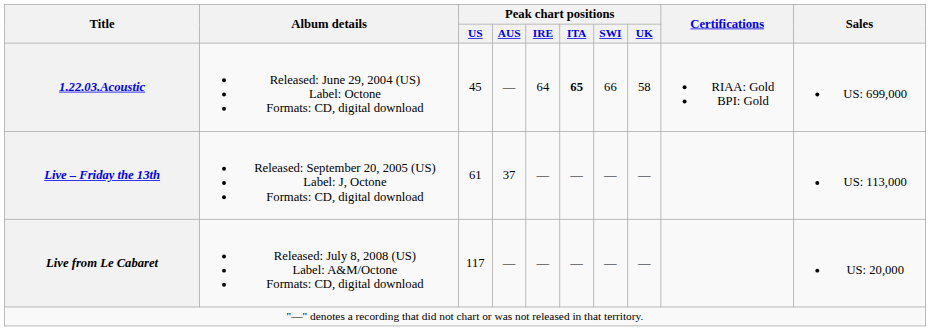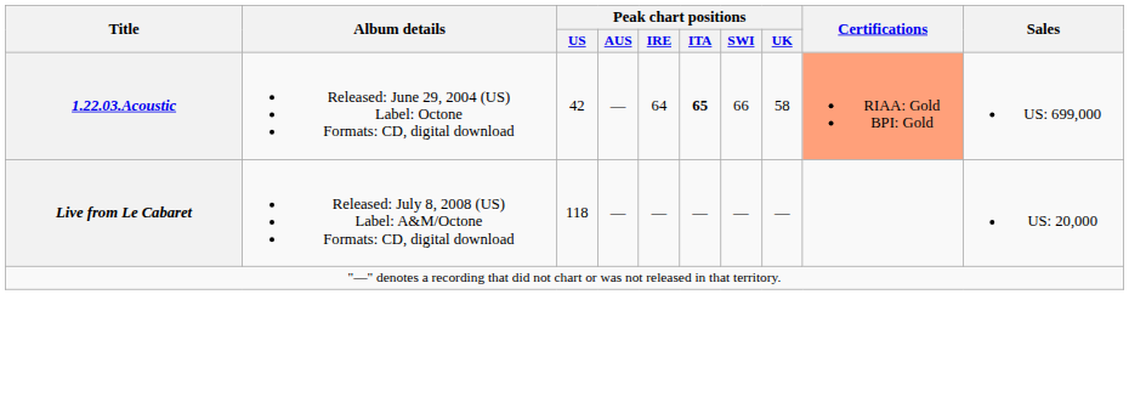1.22.03.Acoustic | Peak chart positions / US: 45 -> 42
1.22.03.Acoustic | Certifications: no background -> lightsalmon background
- row: Live – Friday the 13th | Released: September 20, 2005 (US) Label: J, Octone Formats: CD, digital download | 61 | 37 | — | — | — | — | US: 113,000
Live from Le Cabaret | Peak chart positions / US: 117 -> 118
